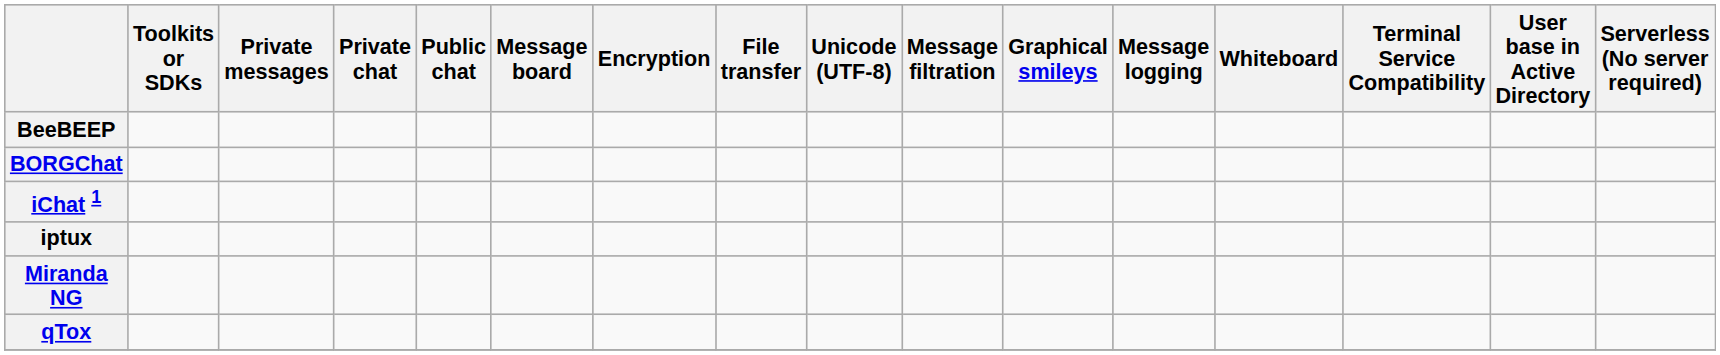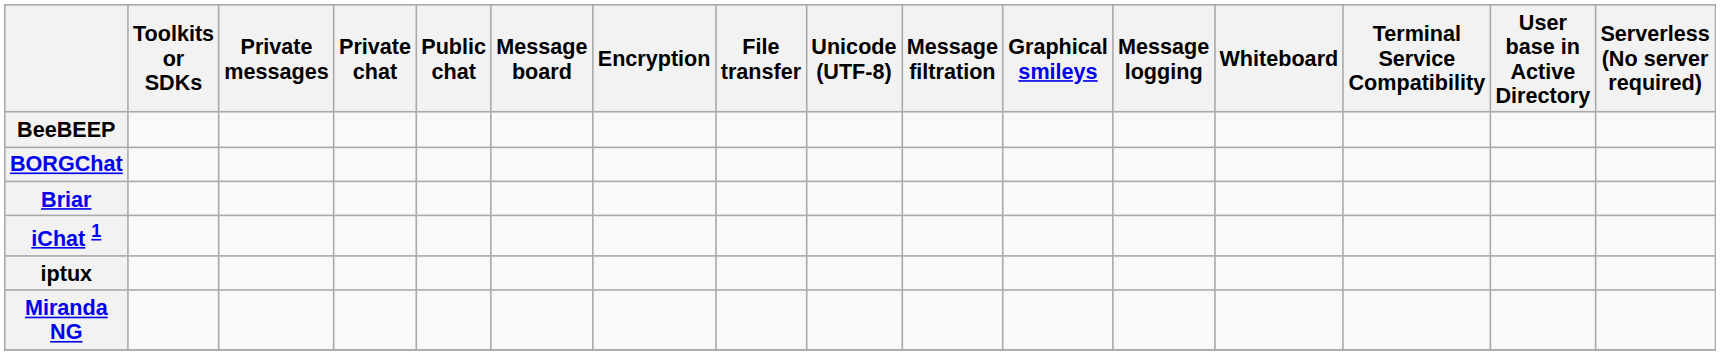+ row: Briar
- row: qTox
